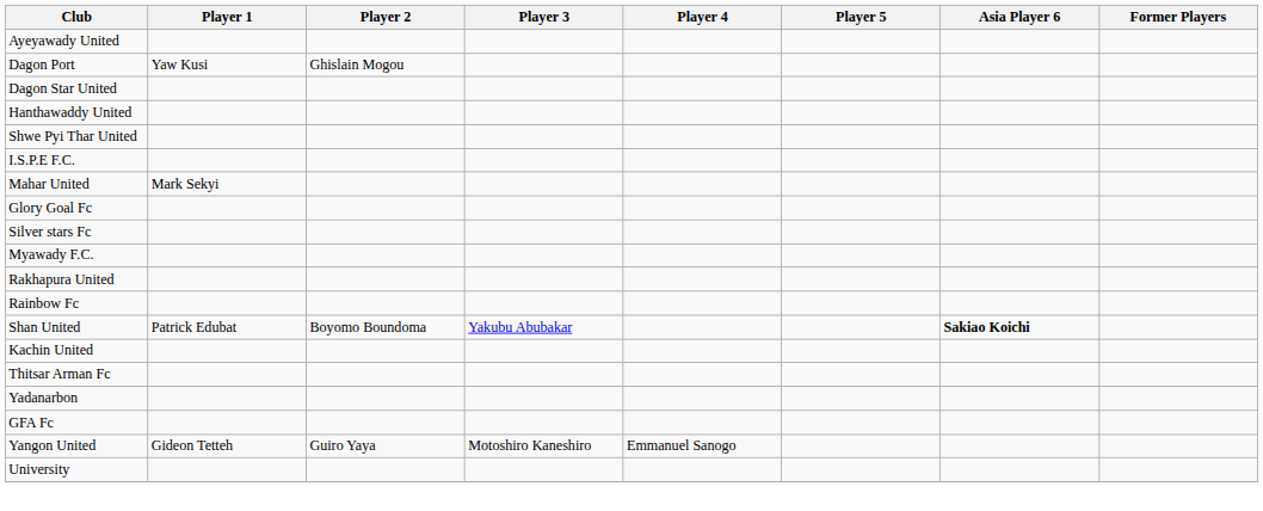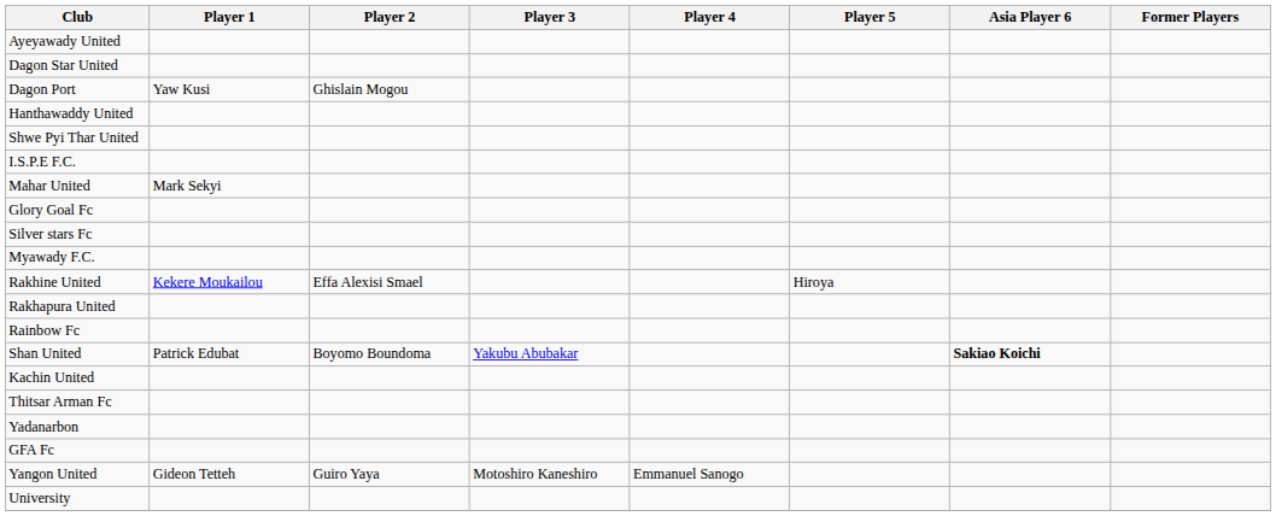rows swapped: Dagon Port <-> Dagon Star United
+ row: Rakhine United | Kekere Moukailou | Effa Alexisi Smael | Hiroya
